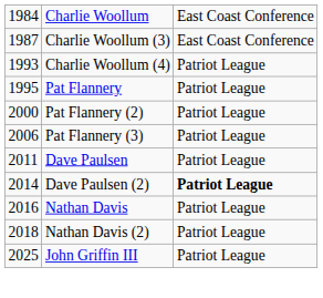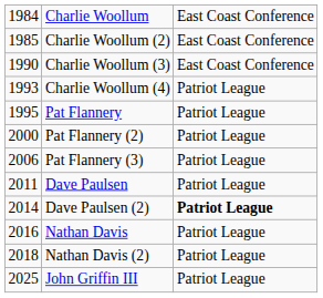+ row: 1985 | Charlie Woollum (2) | East Coast Conference
Charlie Woollum (3) | column 1: 1987 -> 1990
